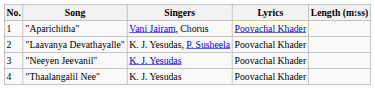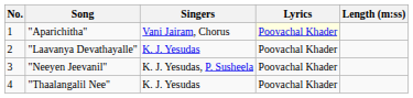"Laavanya Devathayalle" | Singers: K. J. Yesudas, P. Susheela -> K. J. Yesudas
"Neeyen Jeevanil" | Singers: K. J. Yesudas -> K. J. Yesudas, P. Susheela
